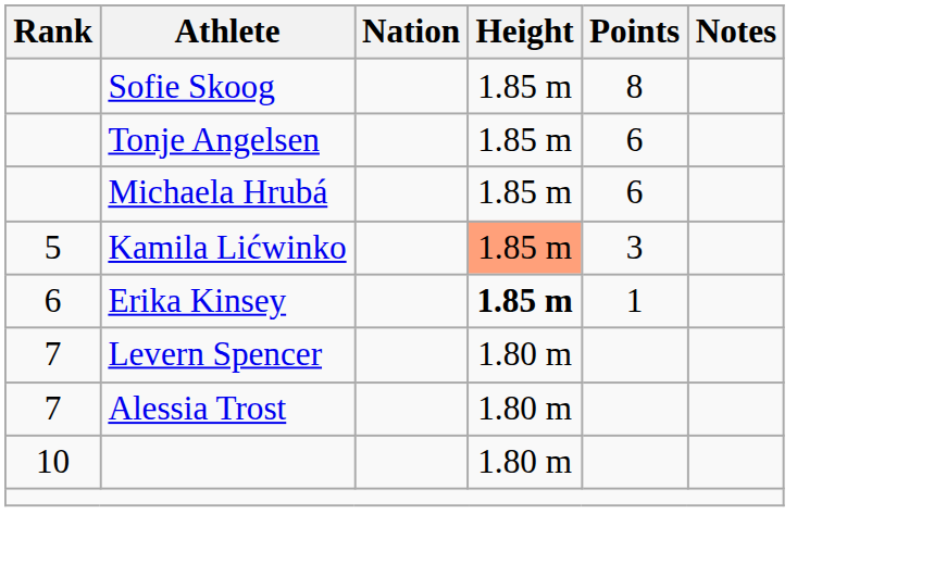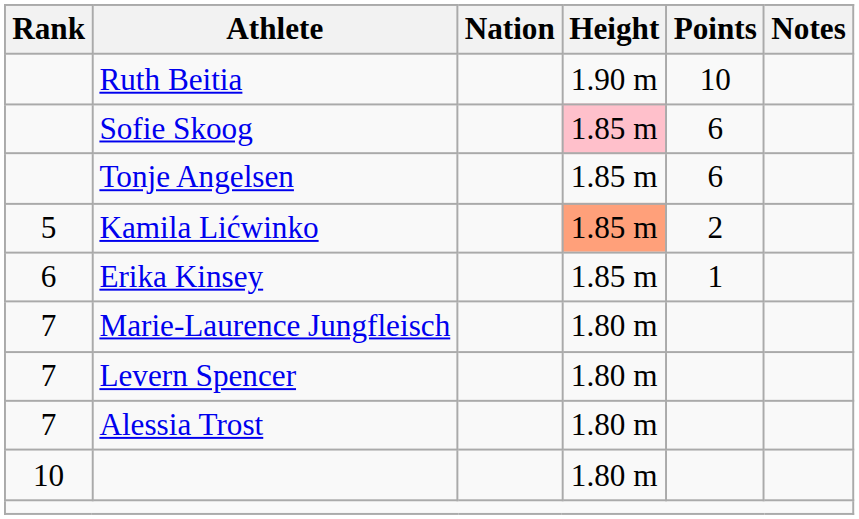+ row: Ruth Beitia | 1.90 m | 10
Sofie Skoog | Height: no background -> pink background
Sofie Skoog | Points: 8 -> 6
- row: Michaela Hrubá | 1.85 m | 6
Kamila Lićwinko | Points: 3 -> 2
Erika Kinsey | Height: bold -> normal
+ row: 7 | Marie-Laurence Jungfleisch | 1.80 m
